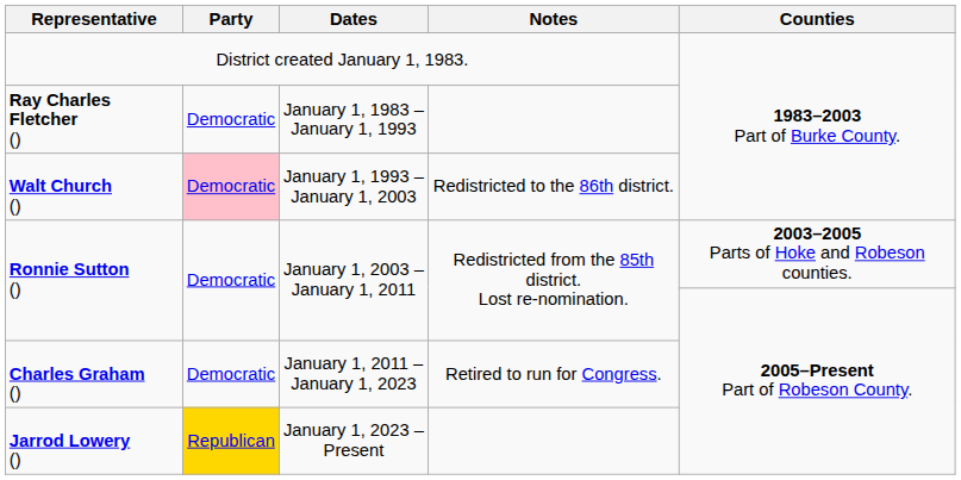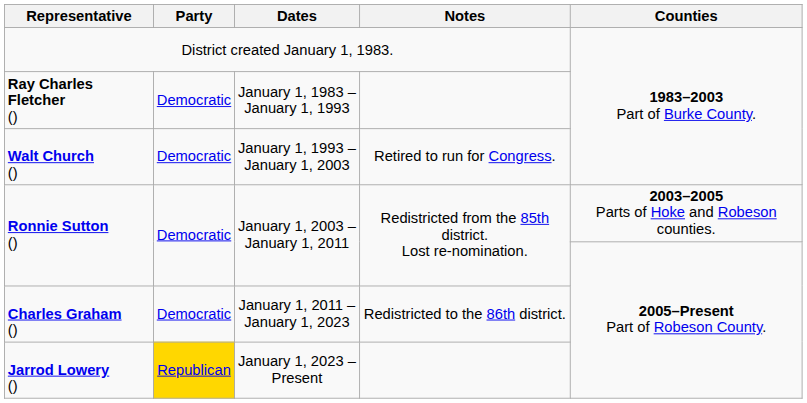Walt Church () | Party: pink background -> no background
Walt Church () | Notes: Redistricted to the 86th district. -> Retired to run for Congress.
Charles Graham () | Notes: Retired to run for Congress. -> Redistricted to the 86th district.
